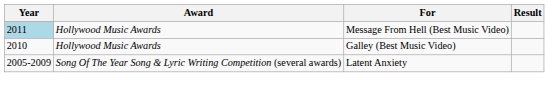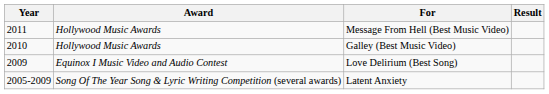Message From Hell (Best Music Video) | Year: lightblue background -> no background
+ row: 2009 | Equinox I Music Video and Audio Contest | Love Delirium (Best Song)
